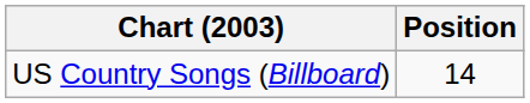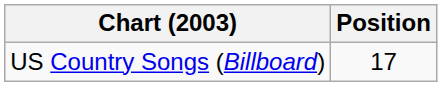US Country Songs (Billboard) | Position: 14 -> 17
